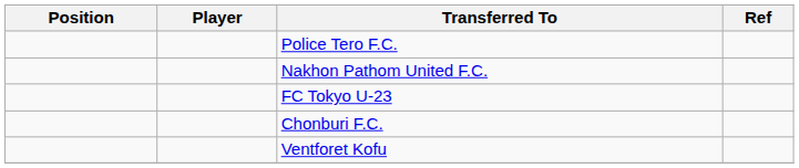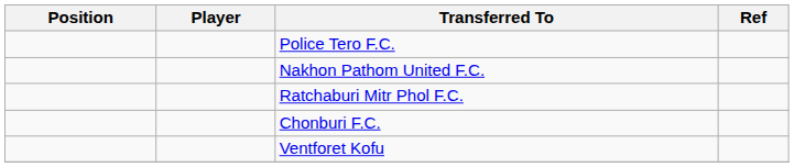+ row: Ratchaburi Mitr Phol F.C.
- row: FC Tokyo U-23
